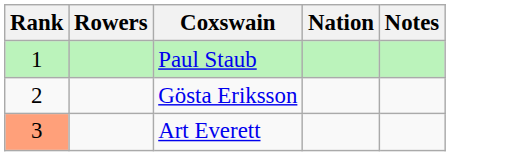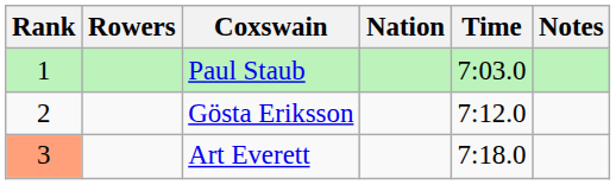+ column: Time | 7:03.0 | 7:12.0 | 7:18.0
